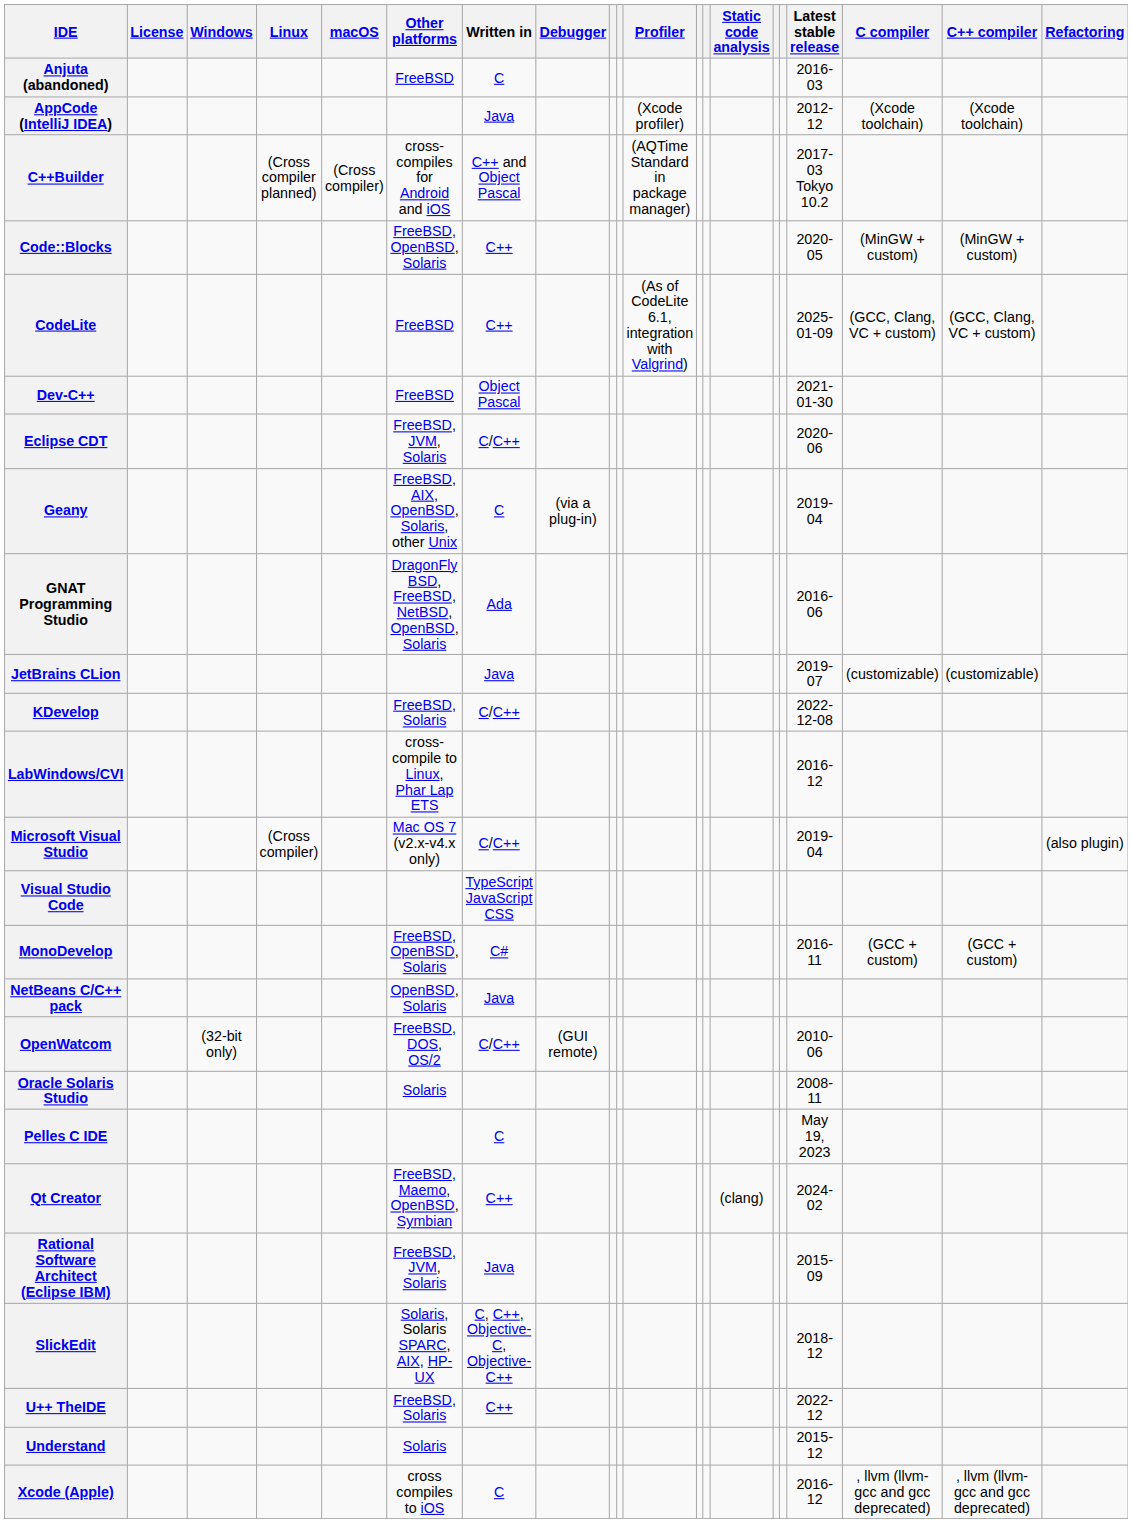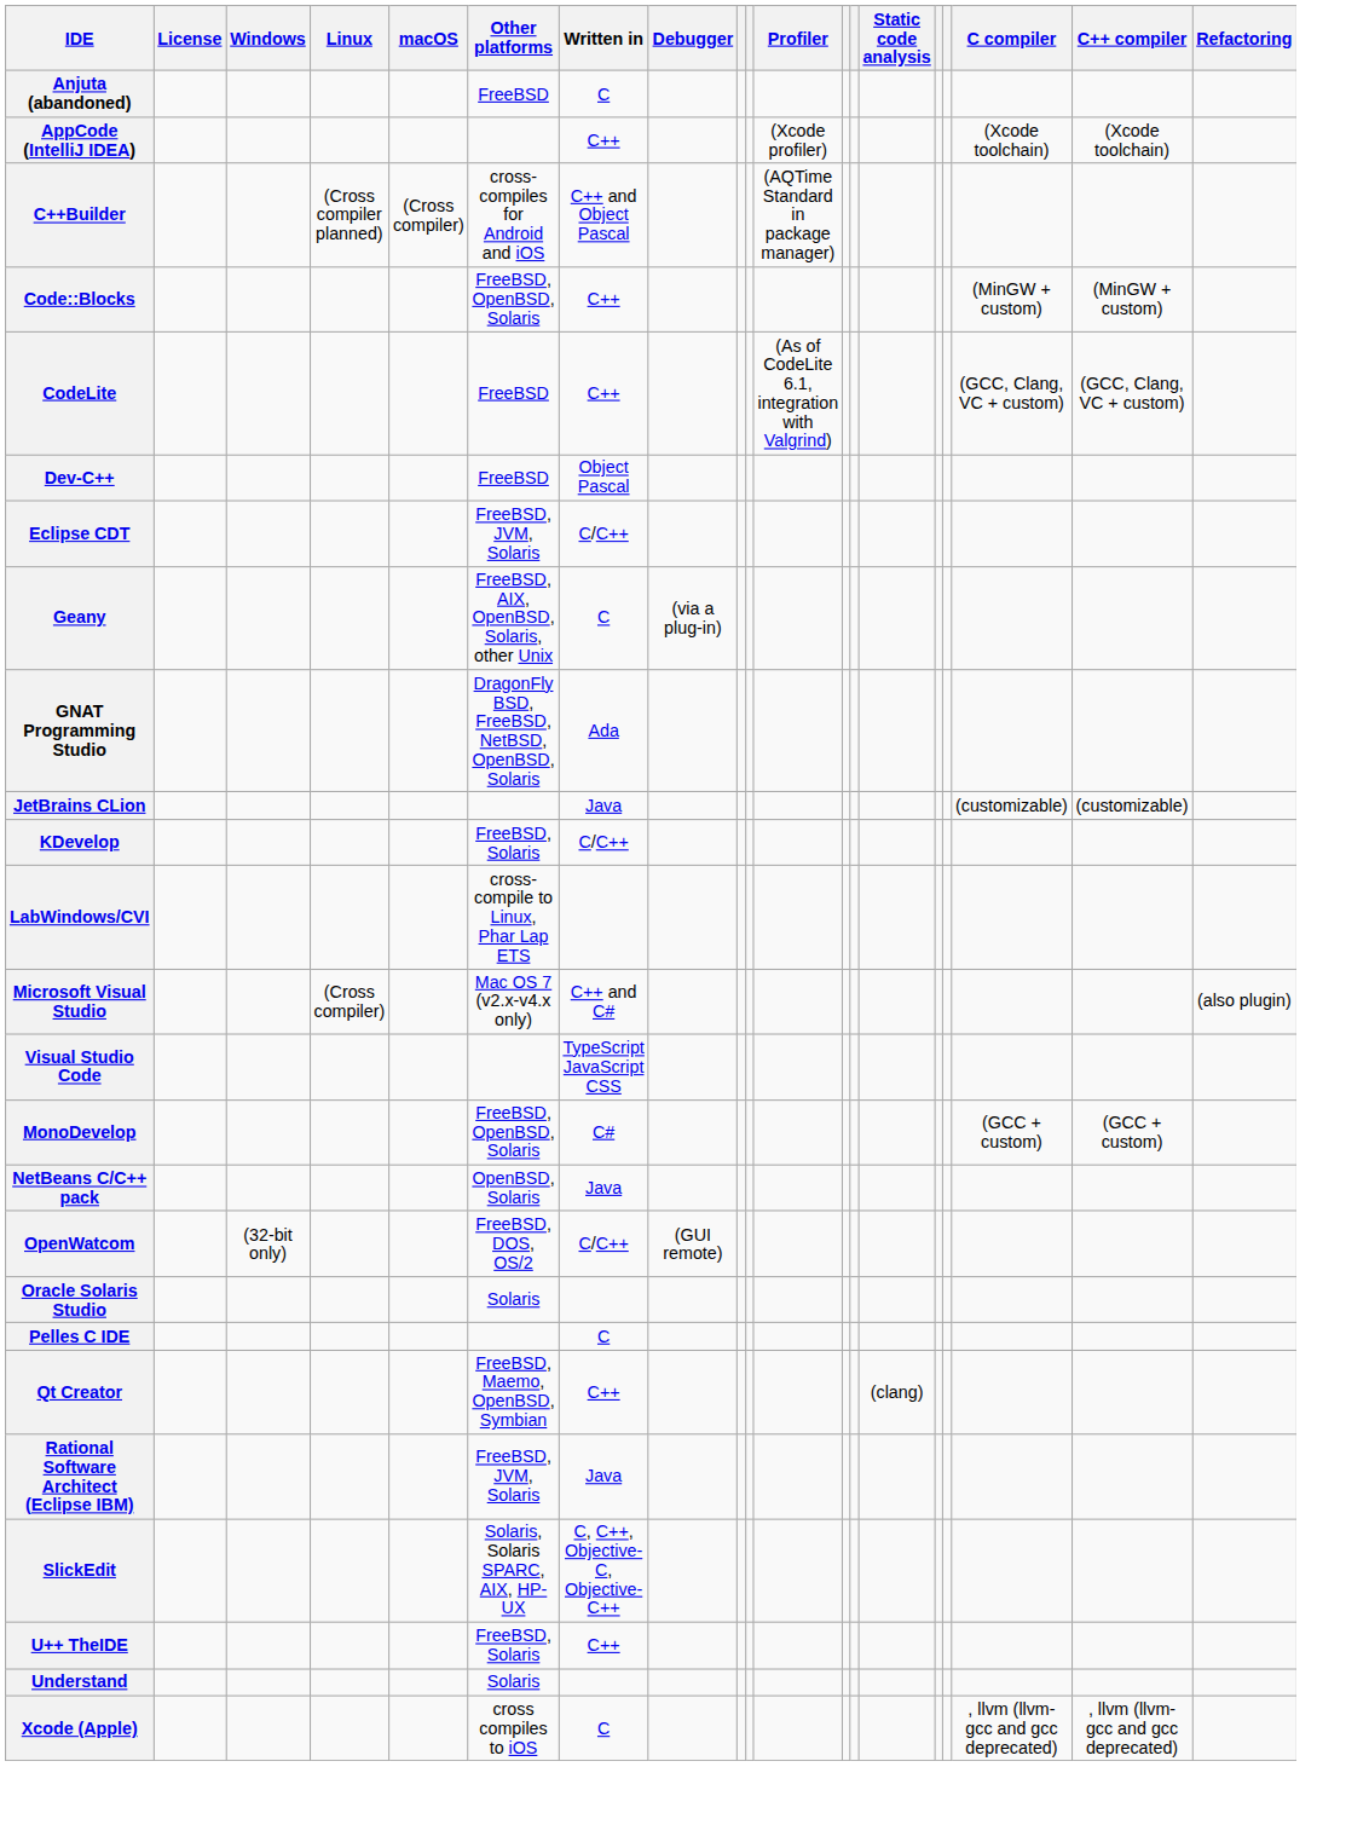- column: Latest stable release | 2016-03 | 2012-12 | 2017-03 Tokyo 10.2 | 2020-05 | 2025-01-09 | 2021-01-30 | 2020-06 | 2019-04 | 2016-06 | 2019-07 | 2022-12-08 | 2016-12 | 2019-04 | 2016-11 | 2010-06 | 2008-11 | May 19, 2023 | 2024-02 | 2015-09 | 2018-12 | 2022-12 | 2015-12 | 2016-12
AppCode (IntelliJ IDEA) | Written in: Java -> C++
Microsoft Visual Studio | Written in: C/C++ -> C++ and C#
